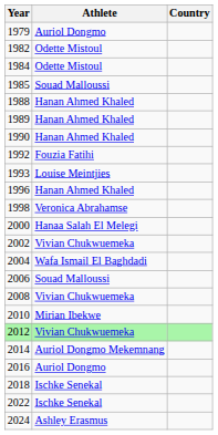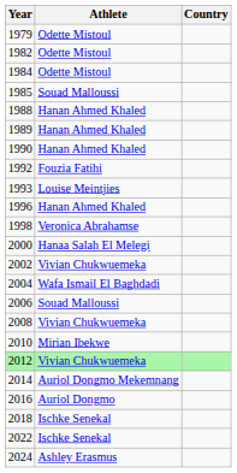1979 | Athlete: Auriol Dongmo -> Odette Mistoul
